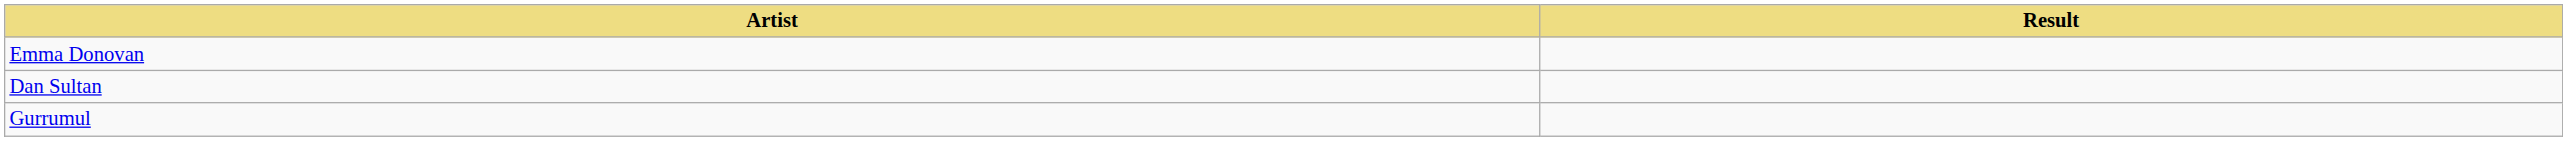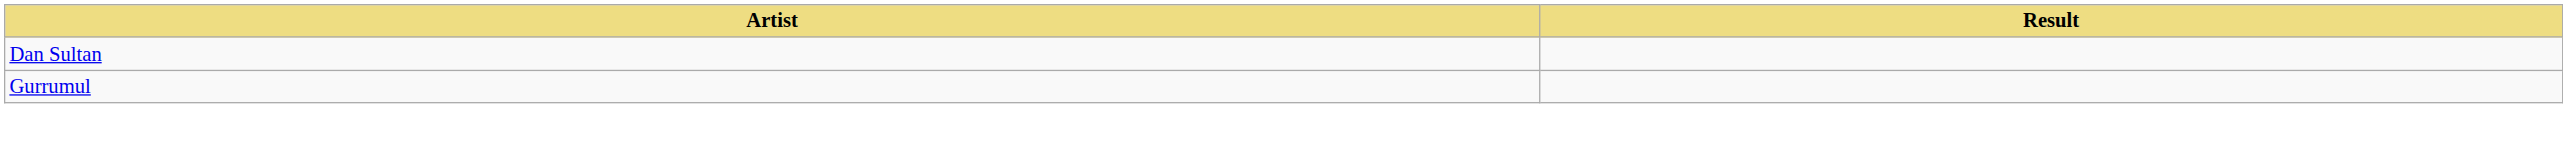- row: Emma Donovan
